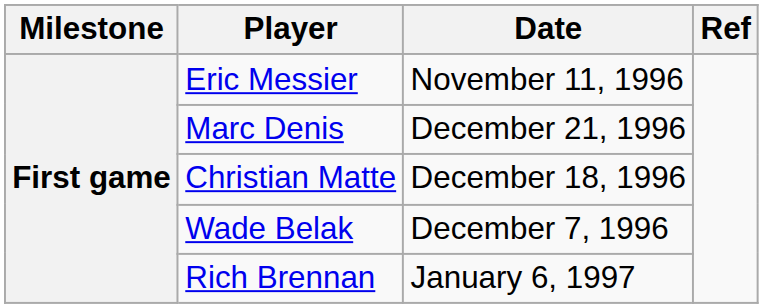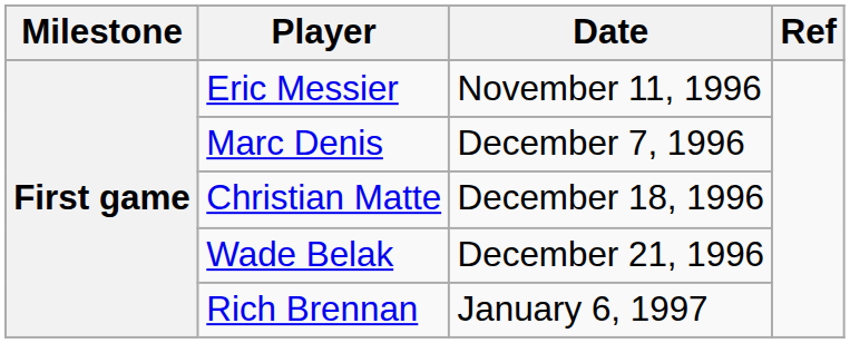Marc Denis | Date: December 21, 1996 -> December 7, 1996
Wade Belak | Date: December 7, 1996 -> December 21, 1996
